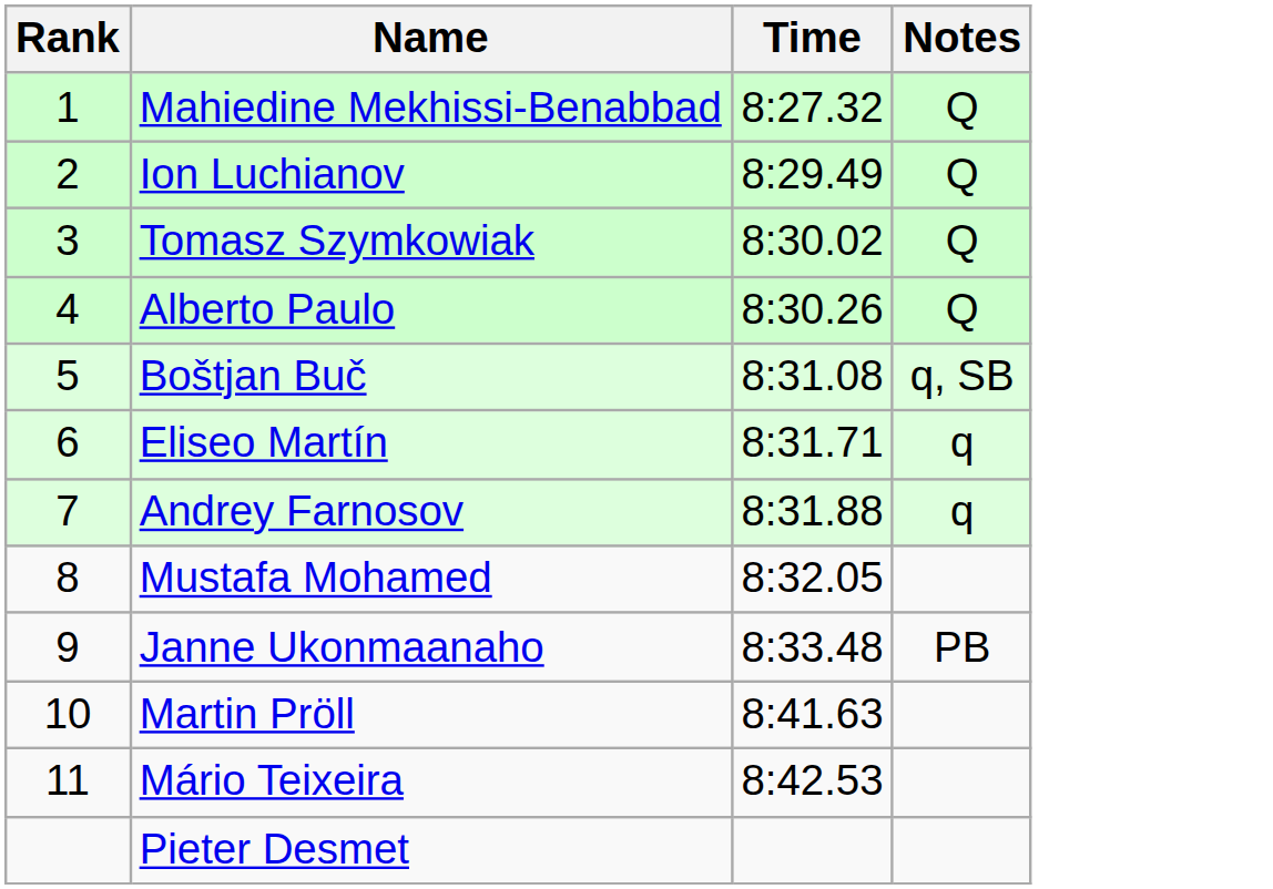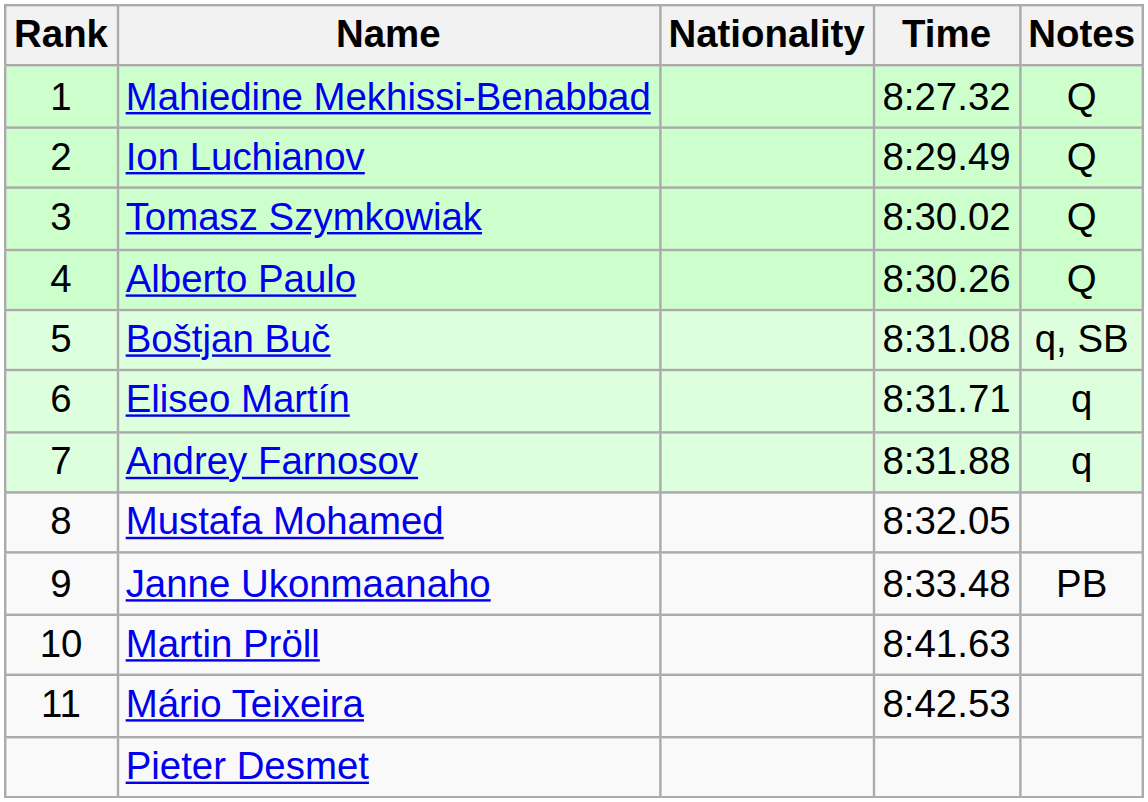+ column: Nationality
